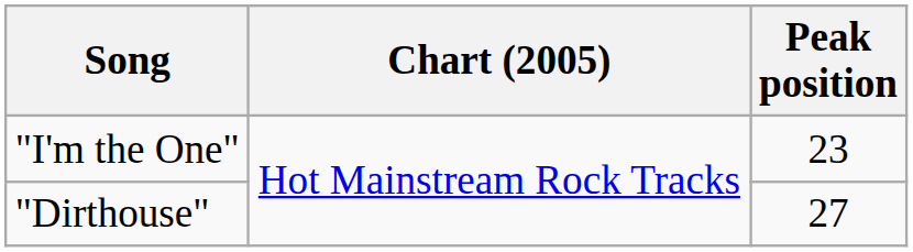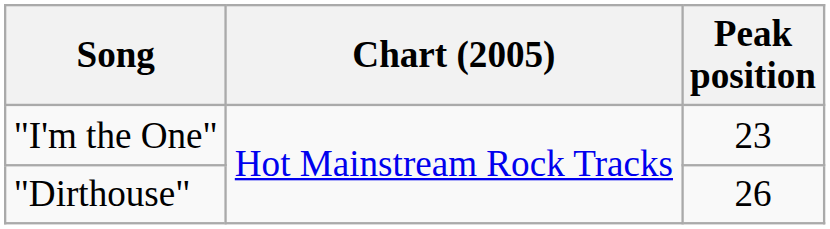"Dirthouse" | Peak position: 27 -> 26
